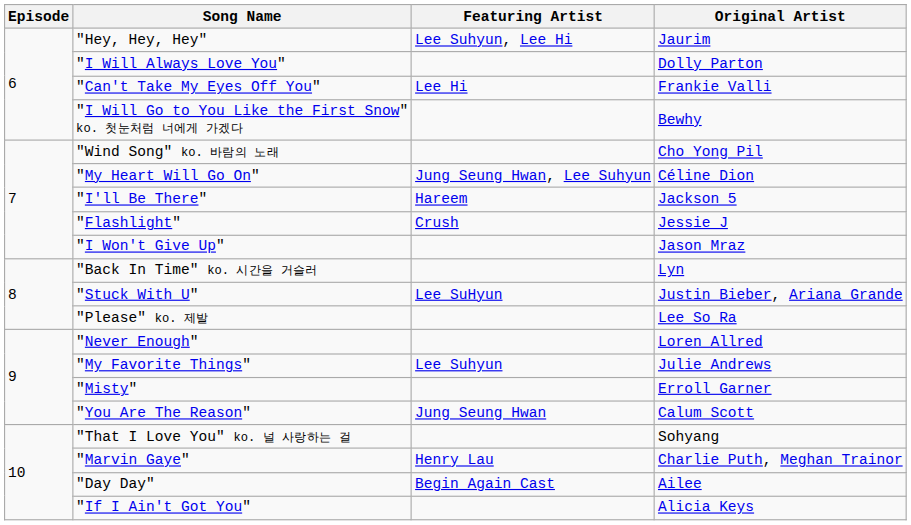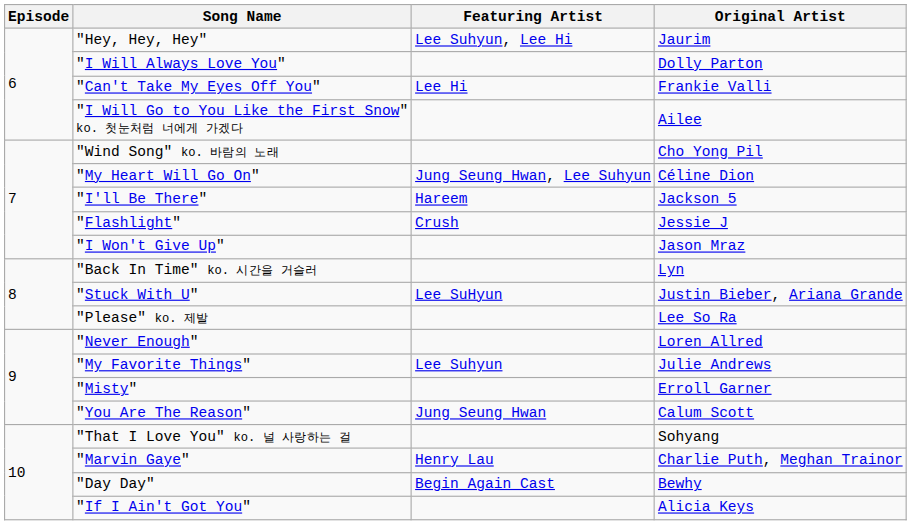"I Will Go to You Like the First Snow" ko. 첫눈처럼 너에게 가겠다 | Original Artist: Bewhy -> Ailee
"Day Day" | Original Artist: Ailee -> Bewhy
